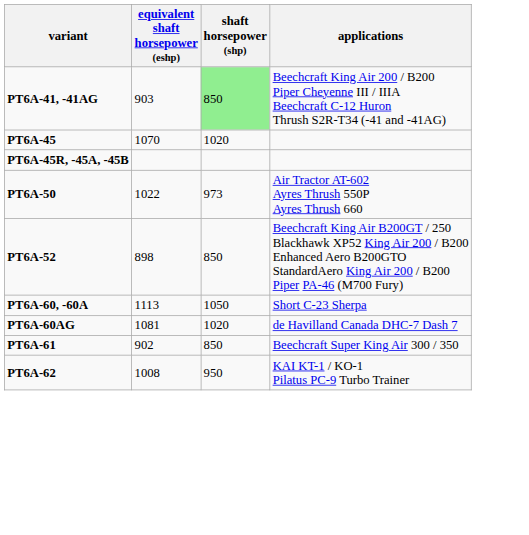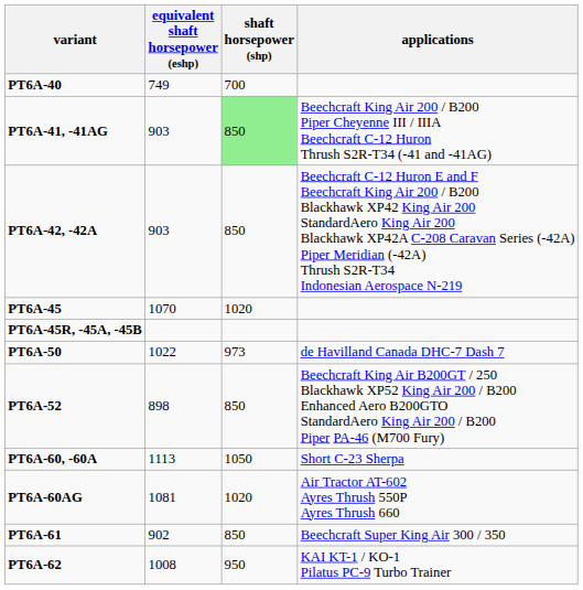+ row: PT6A-40 | 749 | 700
+ row: PT6A-42, -42A | 903 | 850 | Beechcraft C-12 Huron E and F Beechcraft King Air 200 / B200 Blackhawk XP42 King Air 200 StandardAero King Air 200 Blackhawk XP42A C-208 Caravan Series (-42A) Piper Meridian (-42A) Thrush S2R-T34 Indonesian Aerospace N-219
PT6A-50 | applications: Air Tractor AT-602 Ayres Thrush 550P Ayres Thrush 660 -> de Havilland Canada DHC-7 Dash 7
PT6A-60AG | applications: de Havilland Canada DHC-7 Dash 7 -> Air Tractor AT-602 Ayres Thrush 550P Ayres Thrush 660
